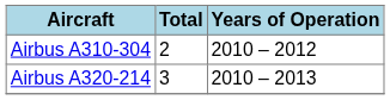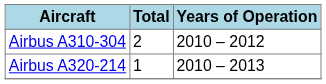Airbus A320-214 | Total: 3 -> 1
